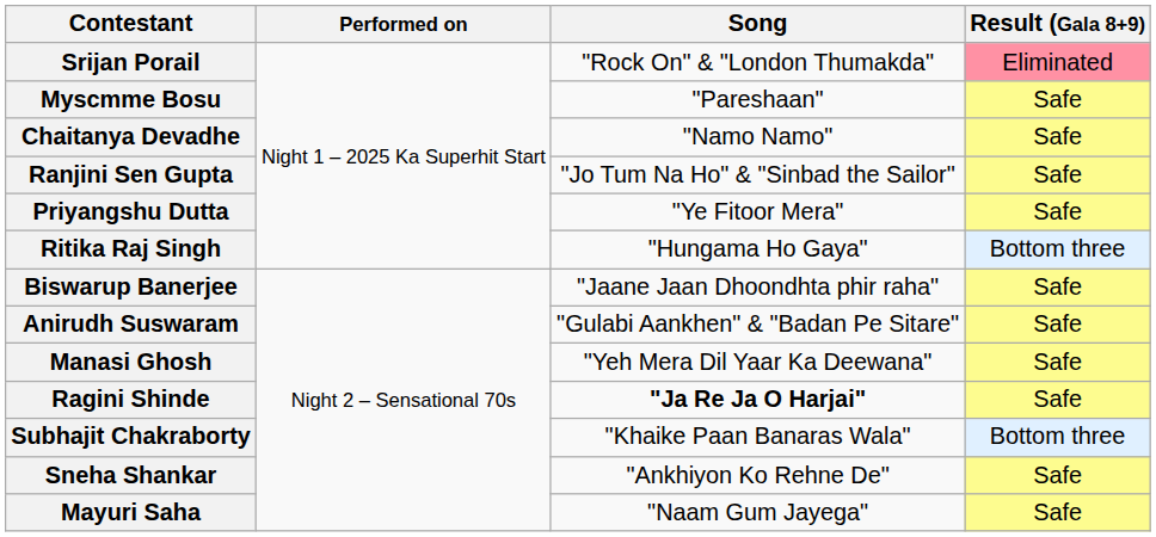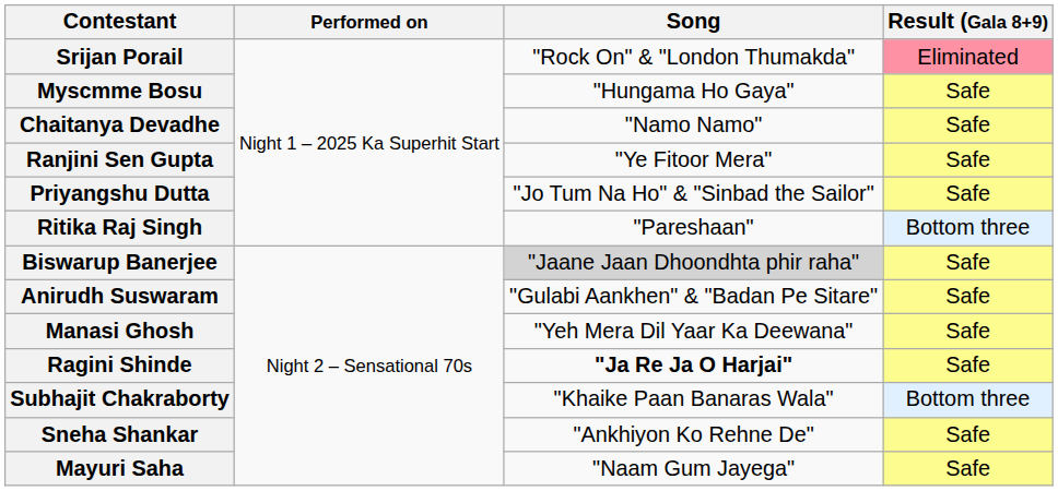Myscmme Bosu | Song: "Pareshaan" -> "Hungama Ho Gaya"
Ranjini Sen Gupta | Song: "Jo Tum Na Ho" & "Sinbad the Sailor" -> "Ye Fitoor Mera"
Priyangshu Dutta | Song: "Ye Fitoor Mera" -> "Jo Tum Na Ho" & "Sinbad the Sailor"
Ritika Raj Singh | Song: "Hungama Ho Gaya" -> "Pareshaan"
Biswarup Banerjee | Song: no background -> lightgrey background
